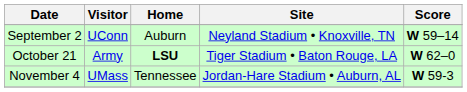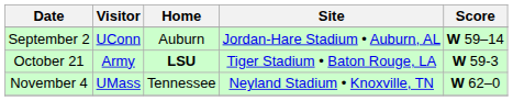September 2 | Site: Neyland Stadium • Knoxville, TN -> Jordan-Hare Stadium • Auburn, AL
October 21 | Score: W 62–0 -> W 59-3
November 4 | Site: Jordan-Hare Stadium • Auburn, AL -> Neyland Stadium • Knoxville, TN
November 4 | Score: W 59-3 -> W 62–0
